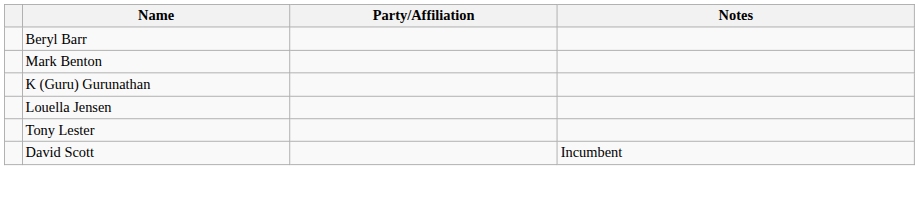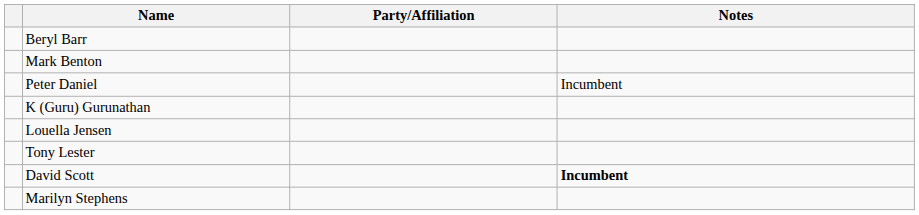+ row: Peter Daniel | Incumbent
David Scott | Notes: normal -> bold
+ row: Marilyn Stephens
